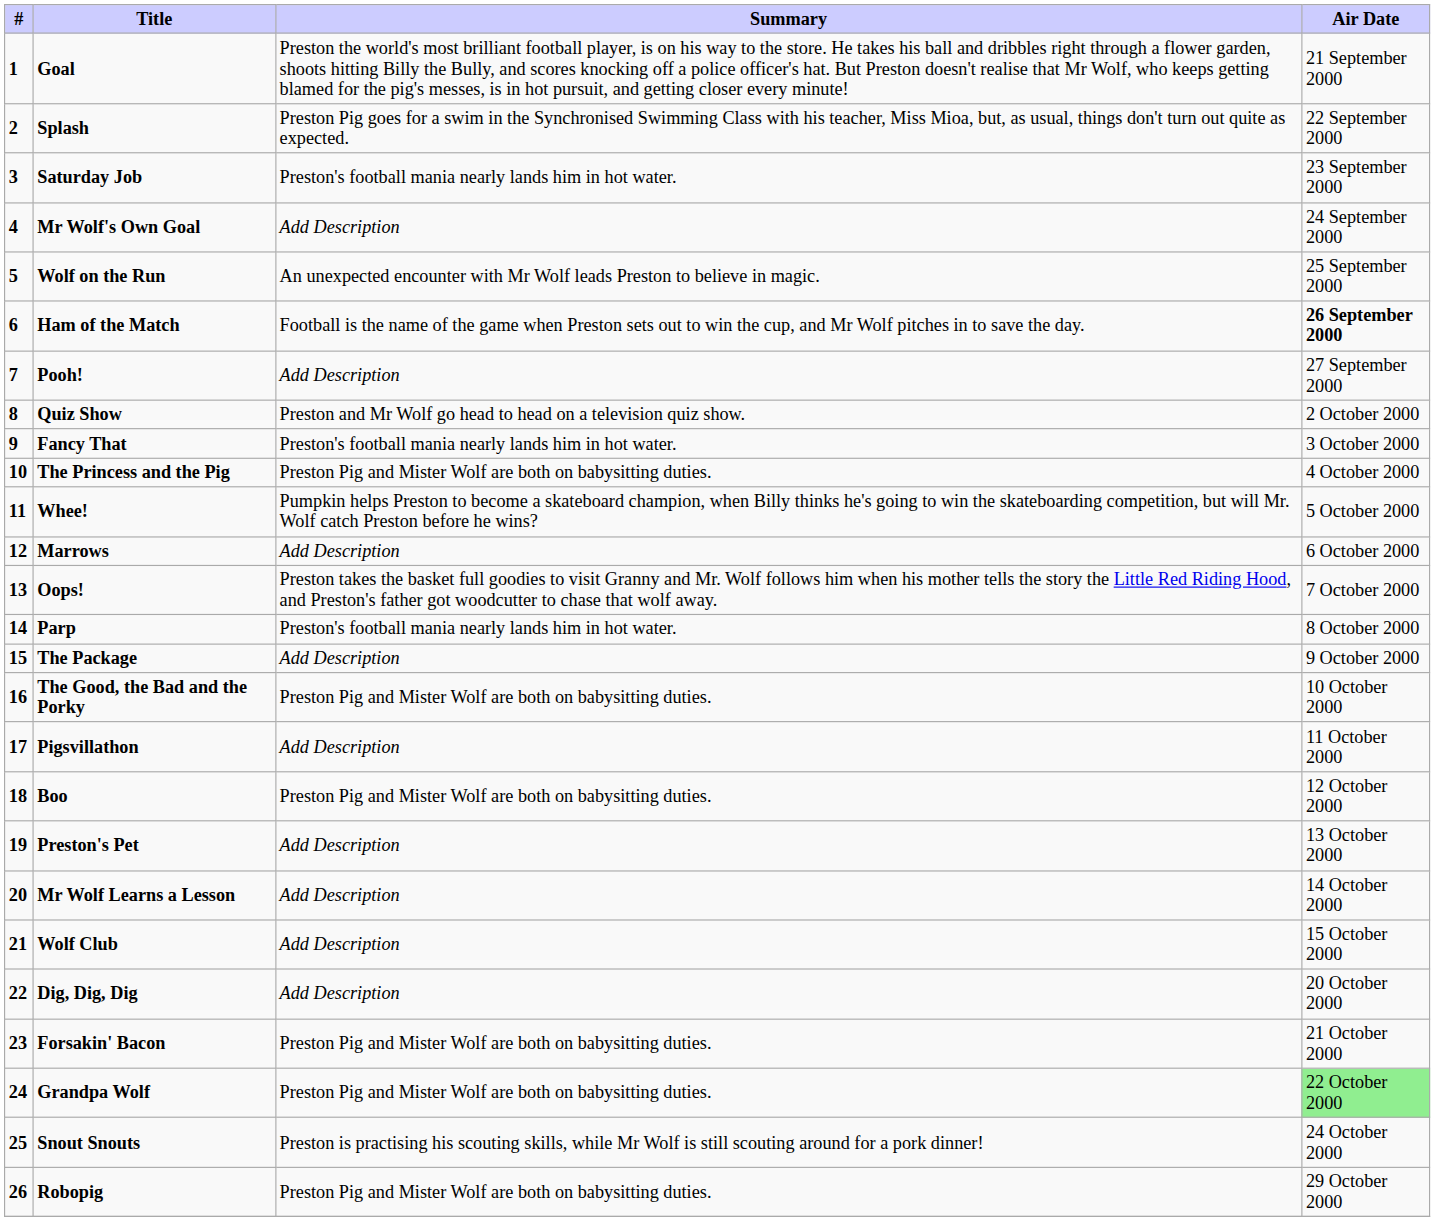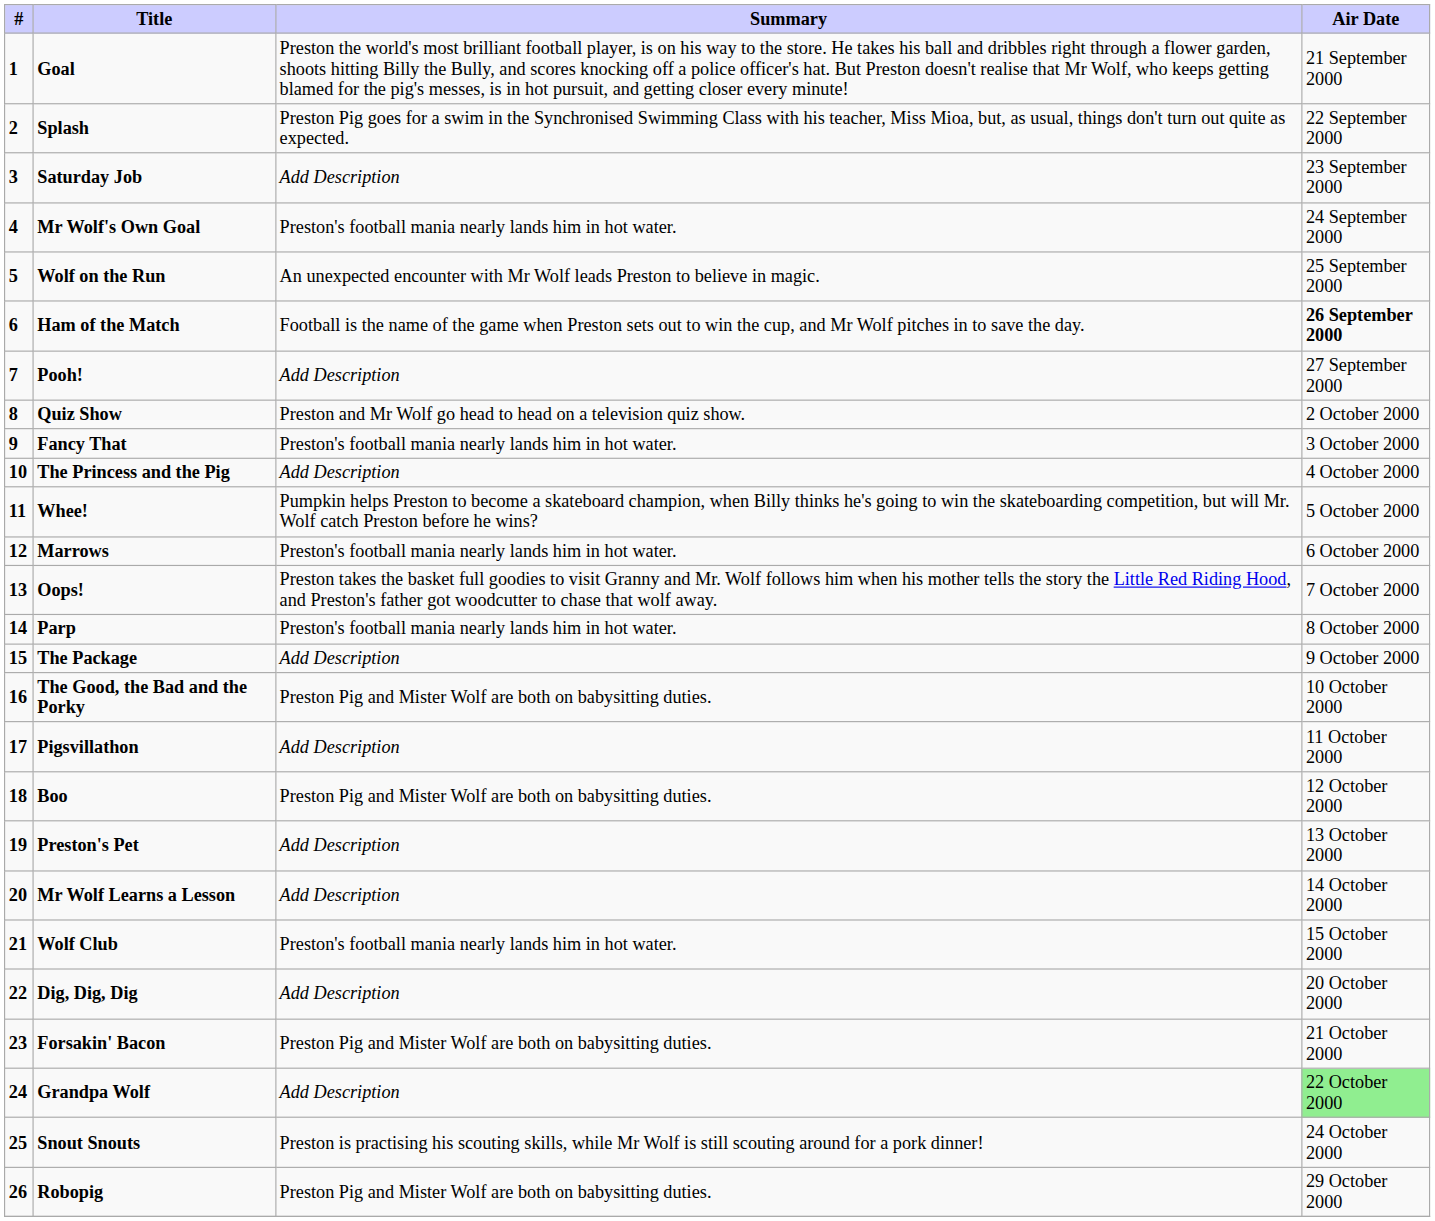Saturday Job | Summary: Preston's football mania nearly lands him in hot water. -> Add Description
Mr Wolf's Own Goal | Summary: Add Description -> Preston's football mania nearly lands him in hot water.
The Princess and the Pig | Summary: Preston Pig and Mister Wolf are both on babysitting duties. -> Add Description
Marrows | Summary: Add Description -> Preston's football mania nearly lands him in hot water.
Wolf Club | Summary: Add Description -> Preston's football mania nearly lands him in hot water.
Grandpa Wolf | Summary: Preston Pig and Mister Wolf are both on babysitting duties. -> Add Description
